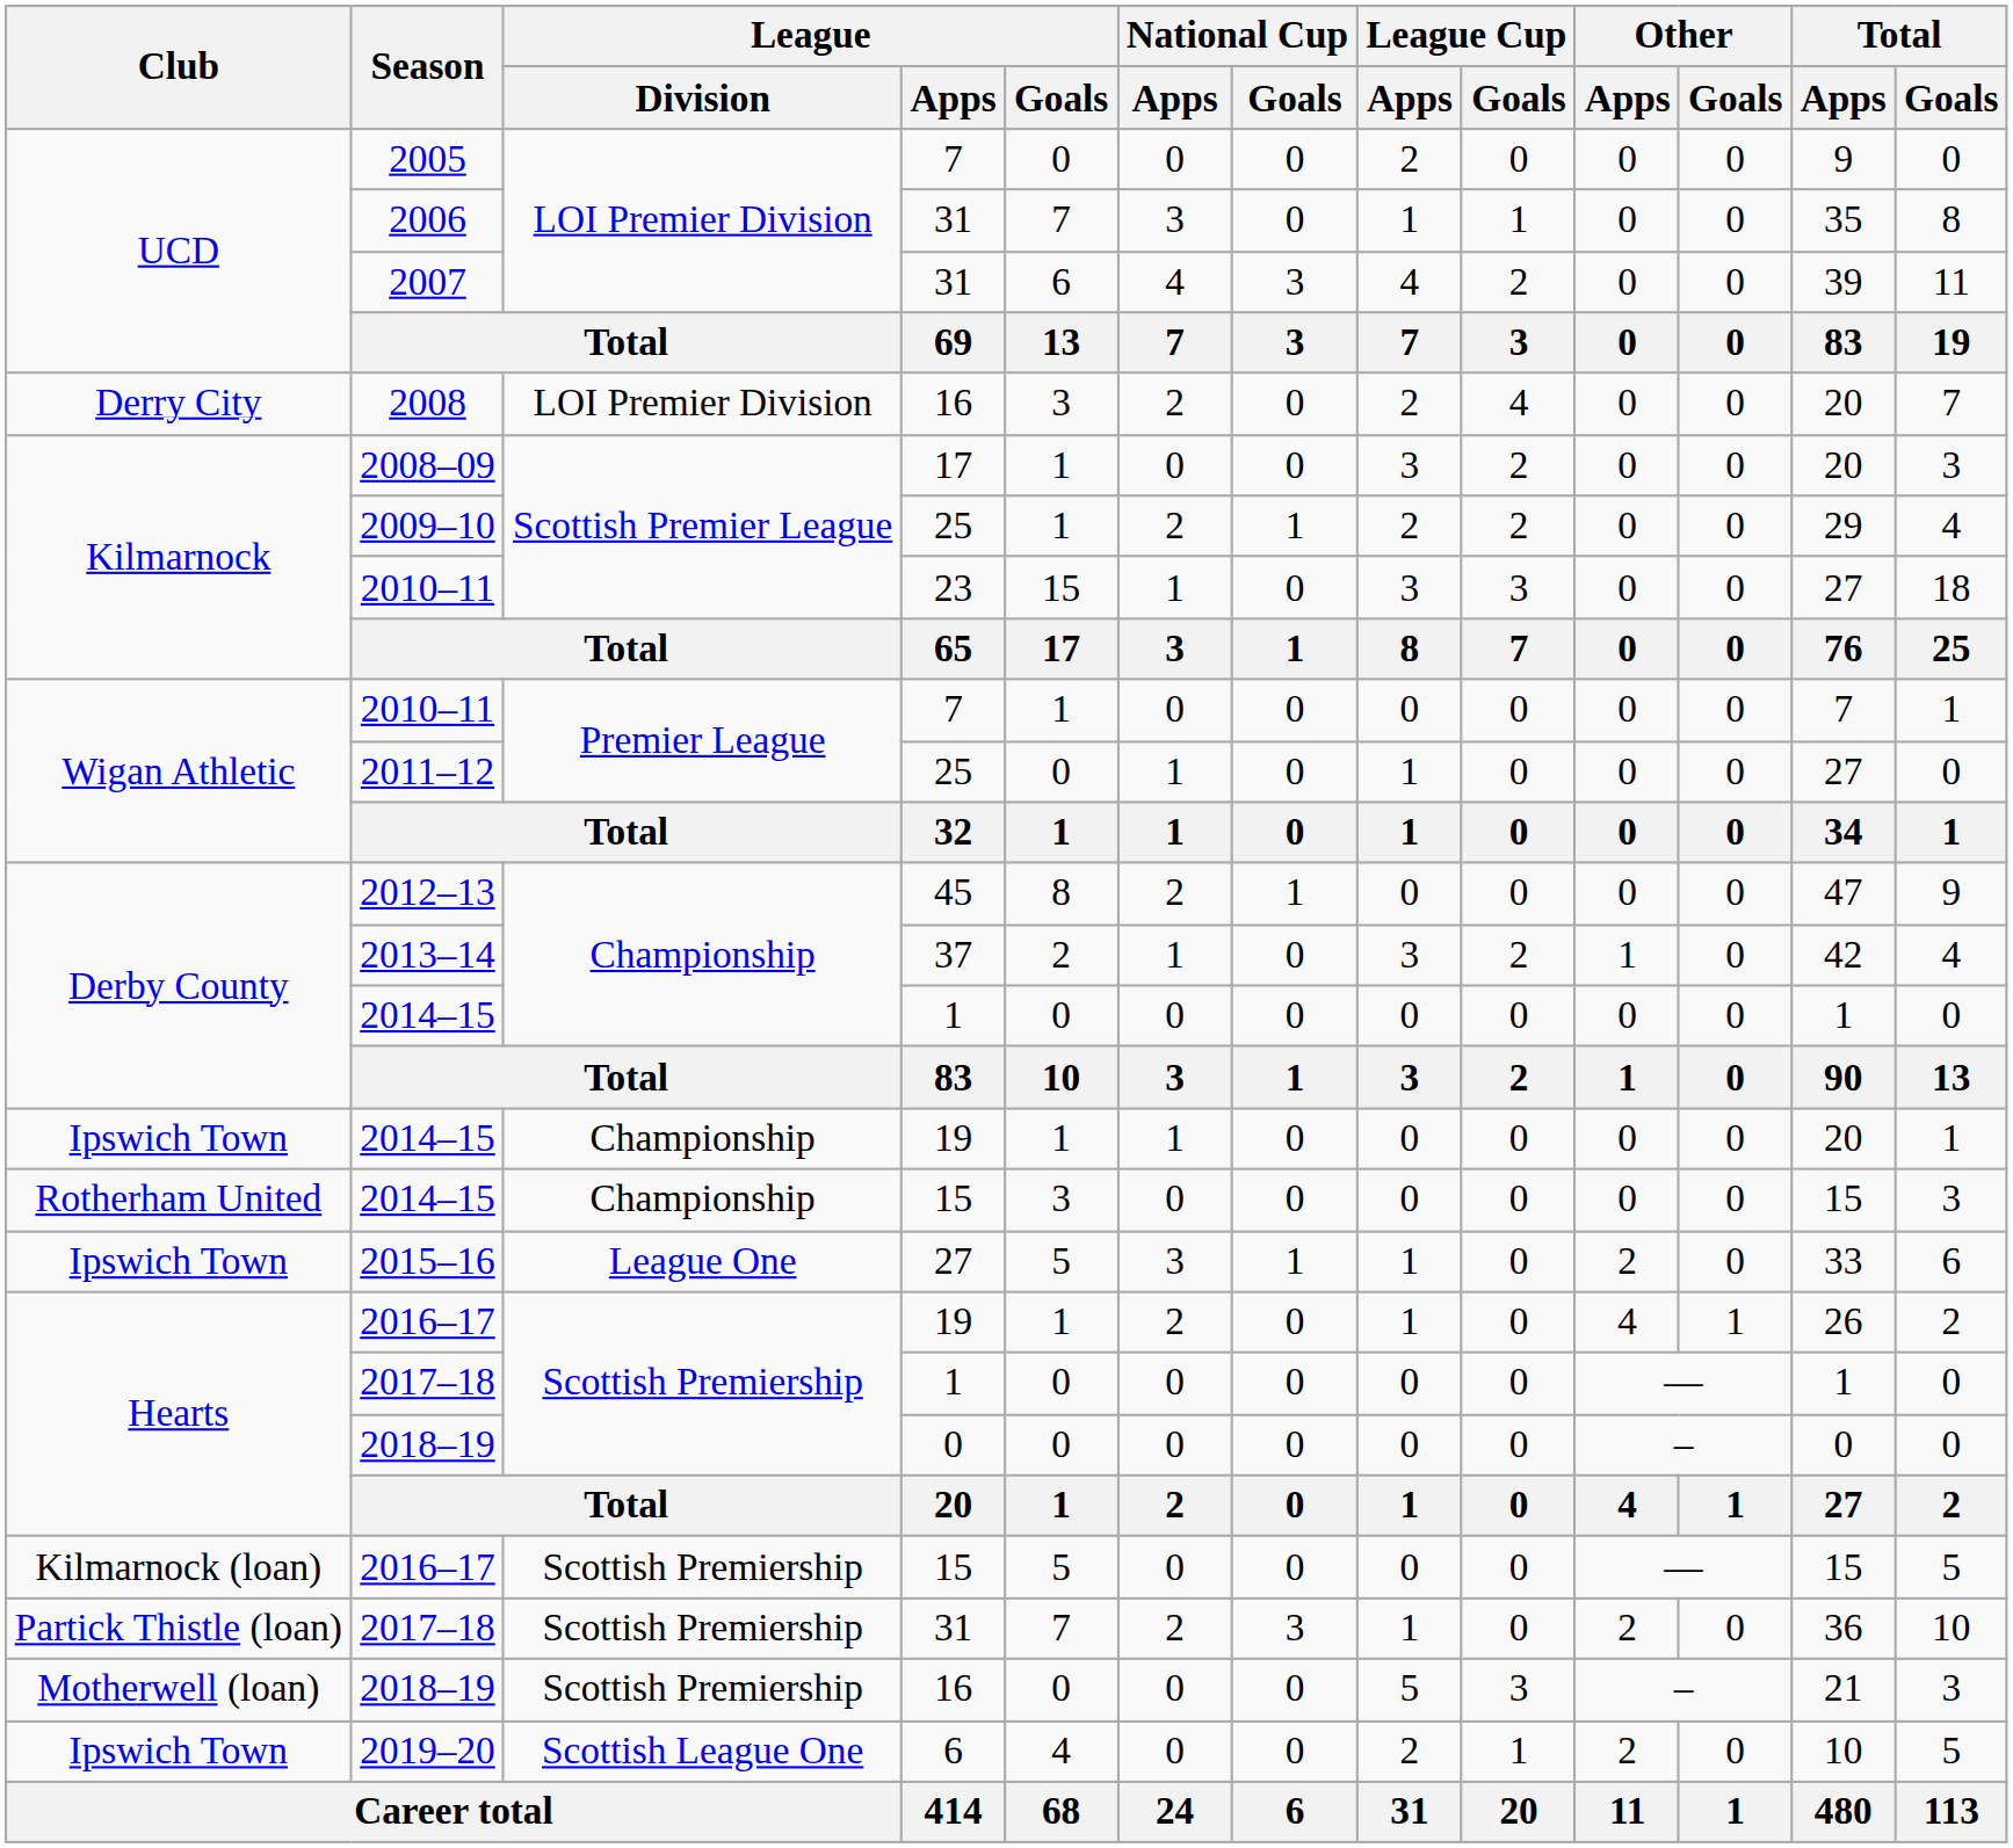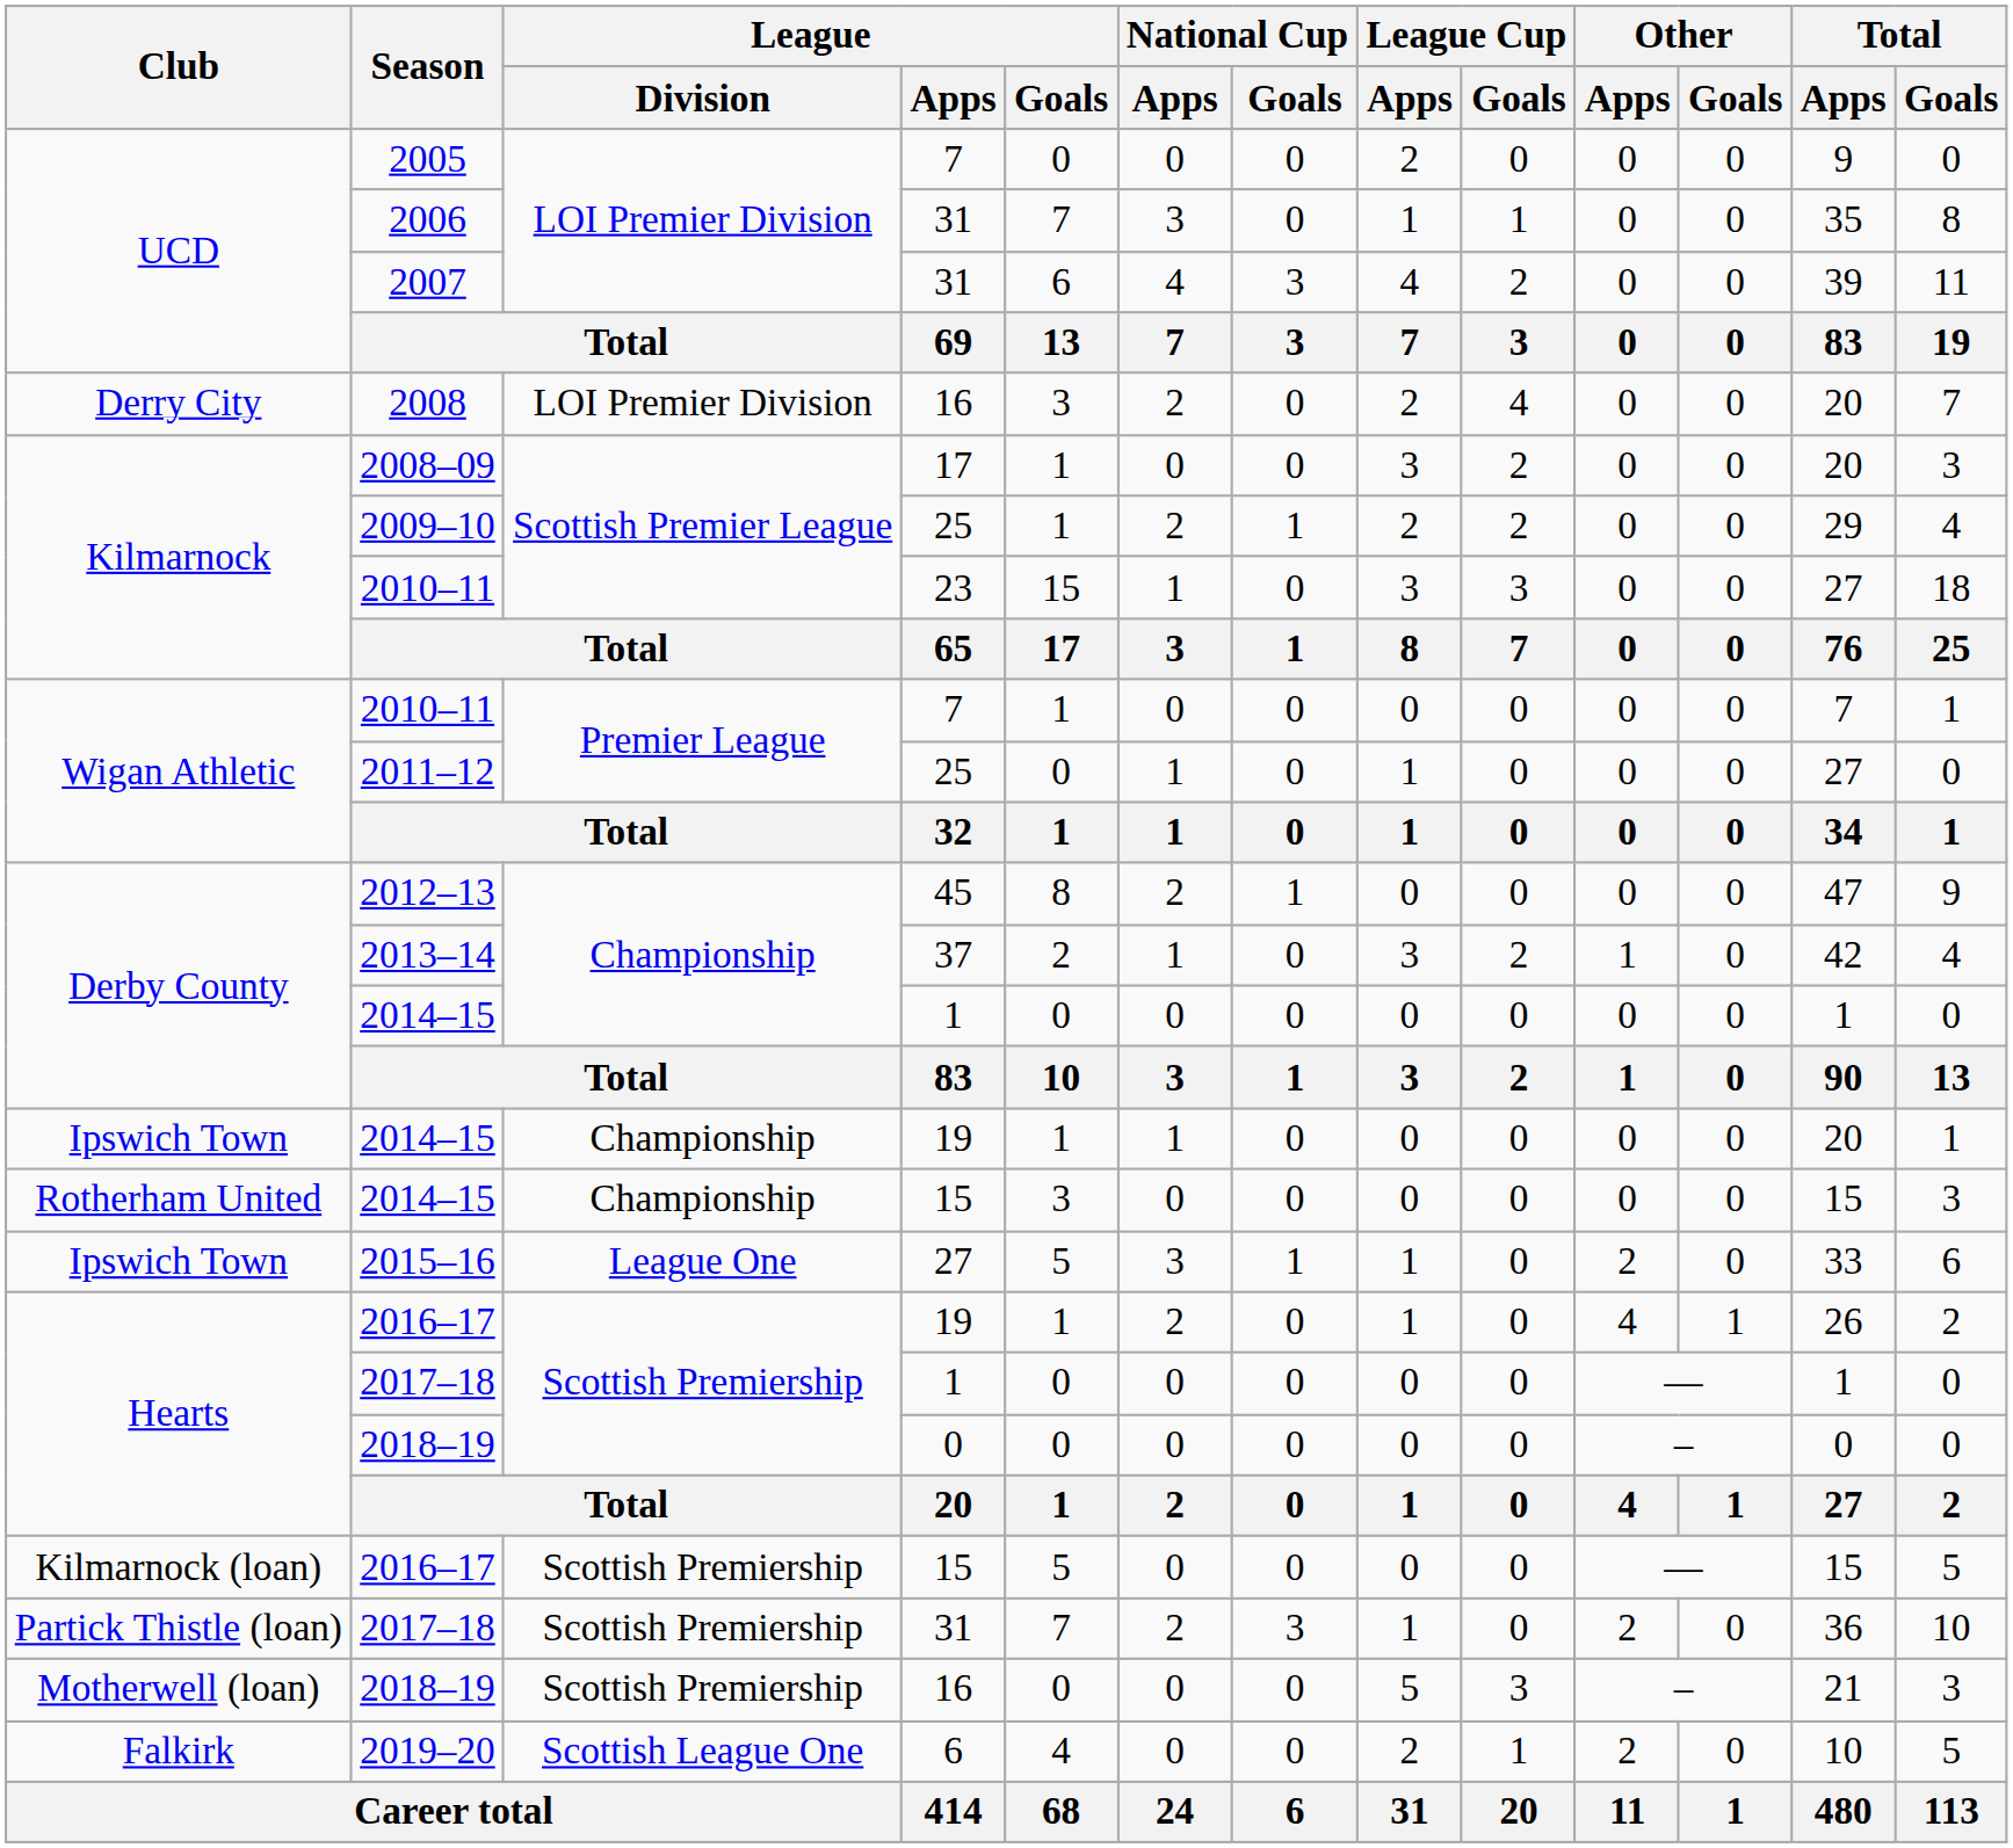2019–20 | Club: Ipswich Town -> Falkirk
